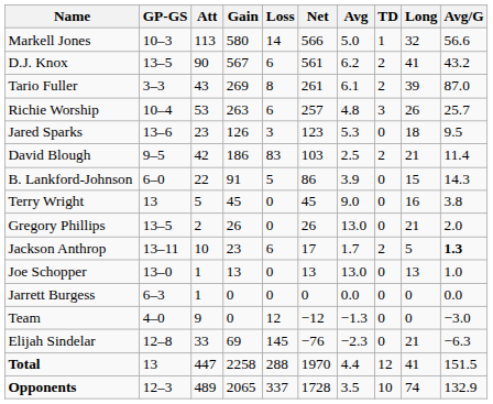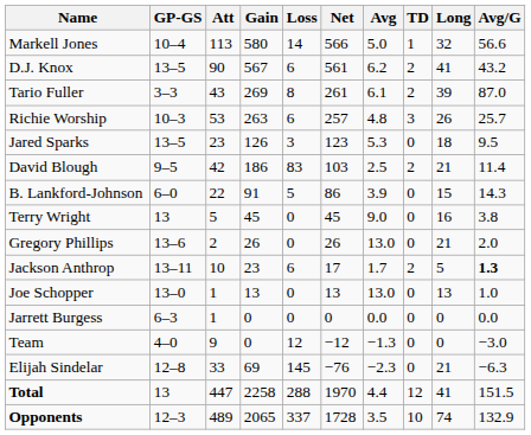Markell Jones | GP-GS: 10–3 -> 10–4
Richie Worship | GP-GS: 10–4 -> 10–3
Jared Sparks | GP-GS: 13–6 -> 13–5
Gregory Phillips | GP-GS: 13–5 -> 13–6
